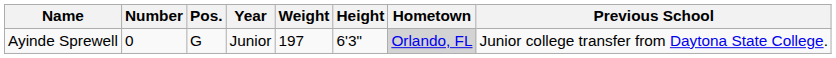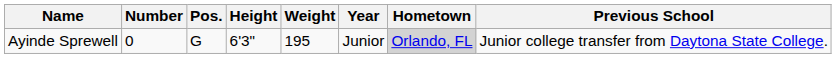columns swapped: Height <-> Year
Ayinde Sprewell | Weight: 197 -> 195
